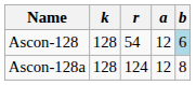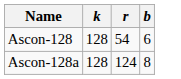- column: a | 12 | 12
Ascon-128 | b: lightblue background -> no background
